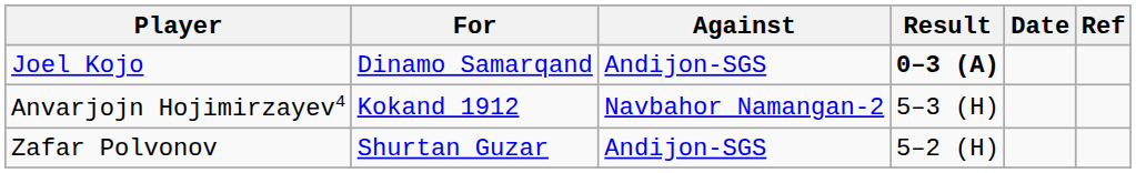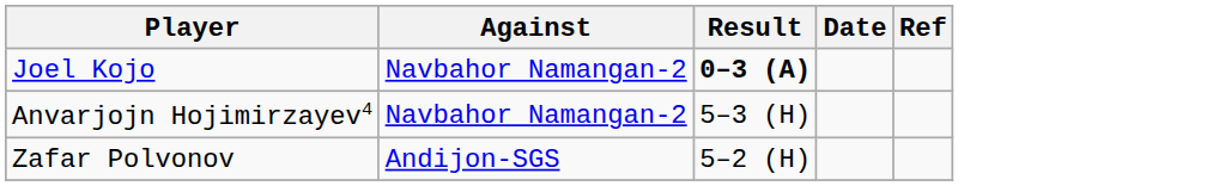- column: For | Dinamo Samarqand | Kokand 1912 | Shurtan Guzar
Joel Kojo | Against: Andijon-SGS -> Navbahor Namangan-2
